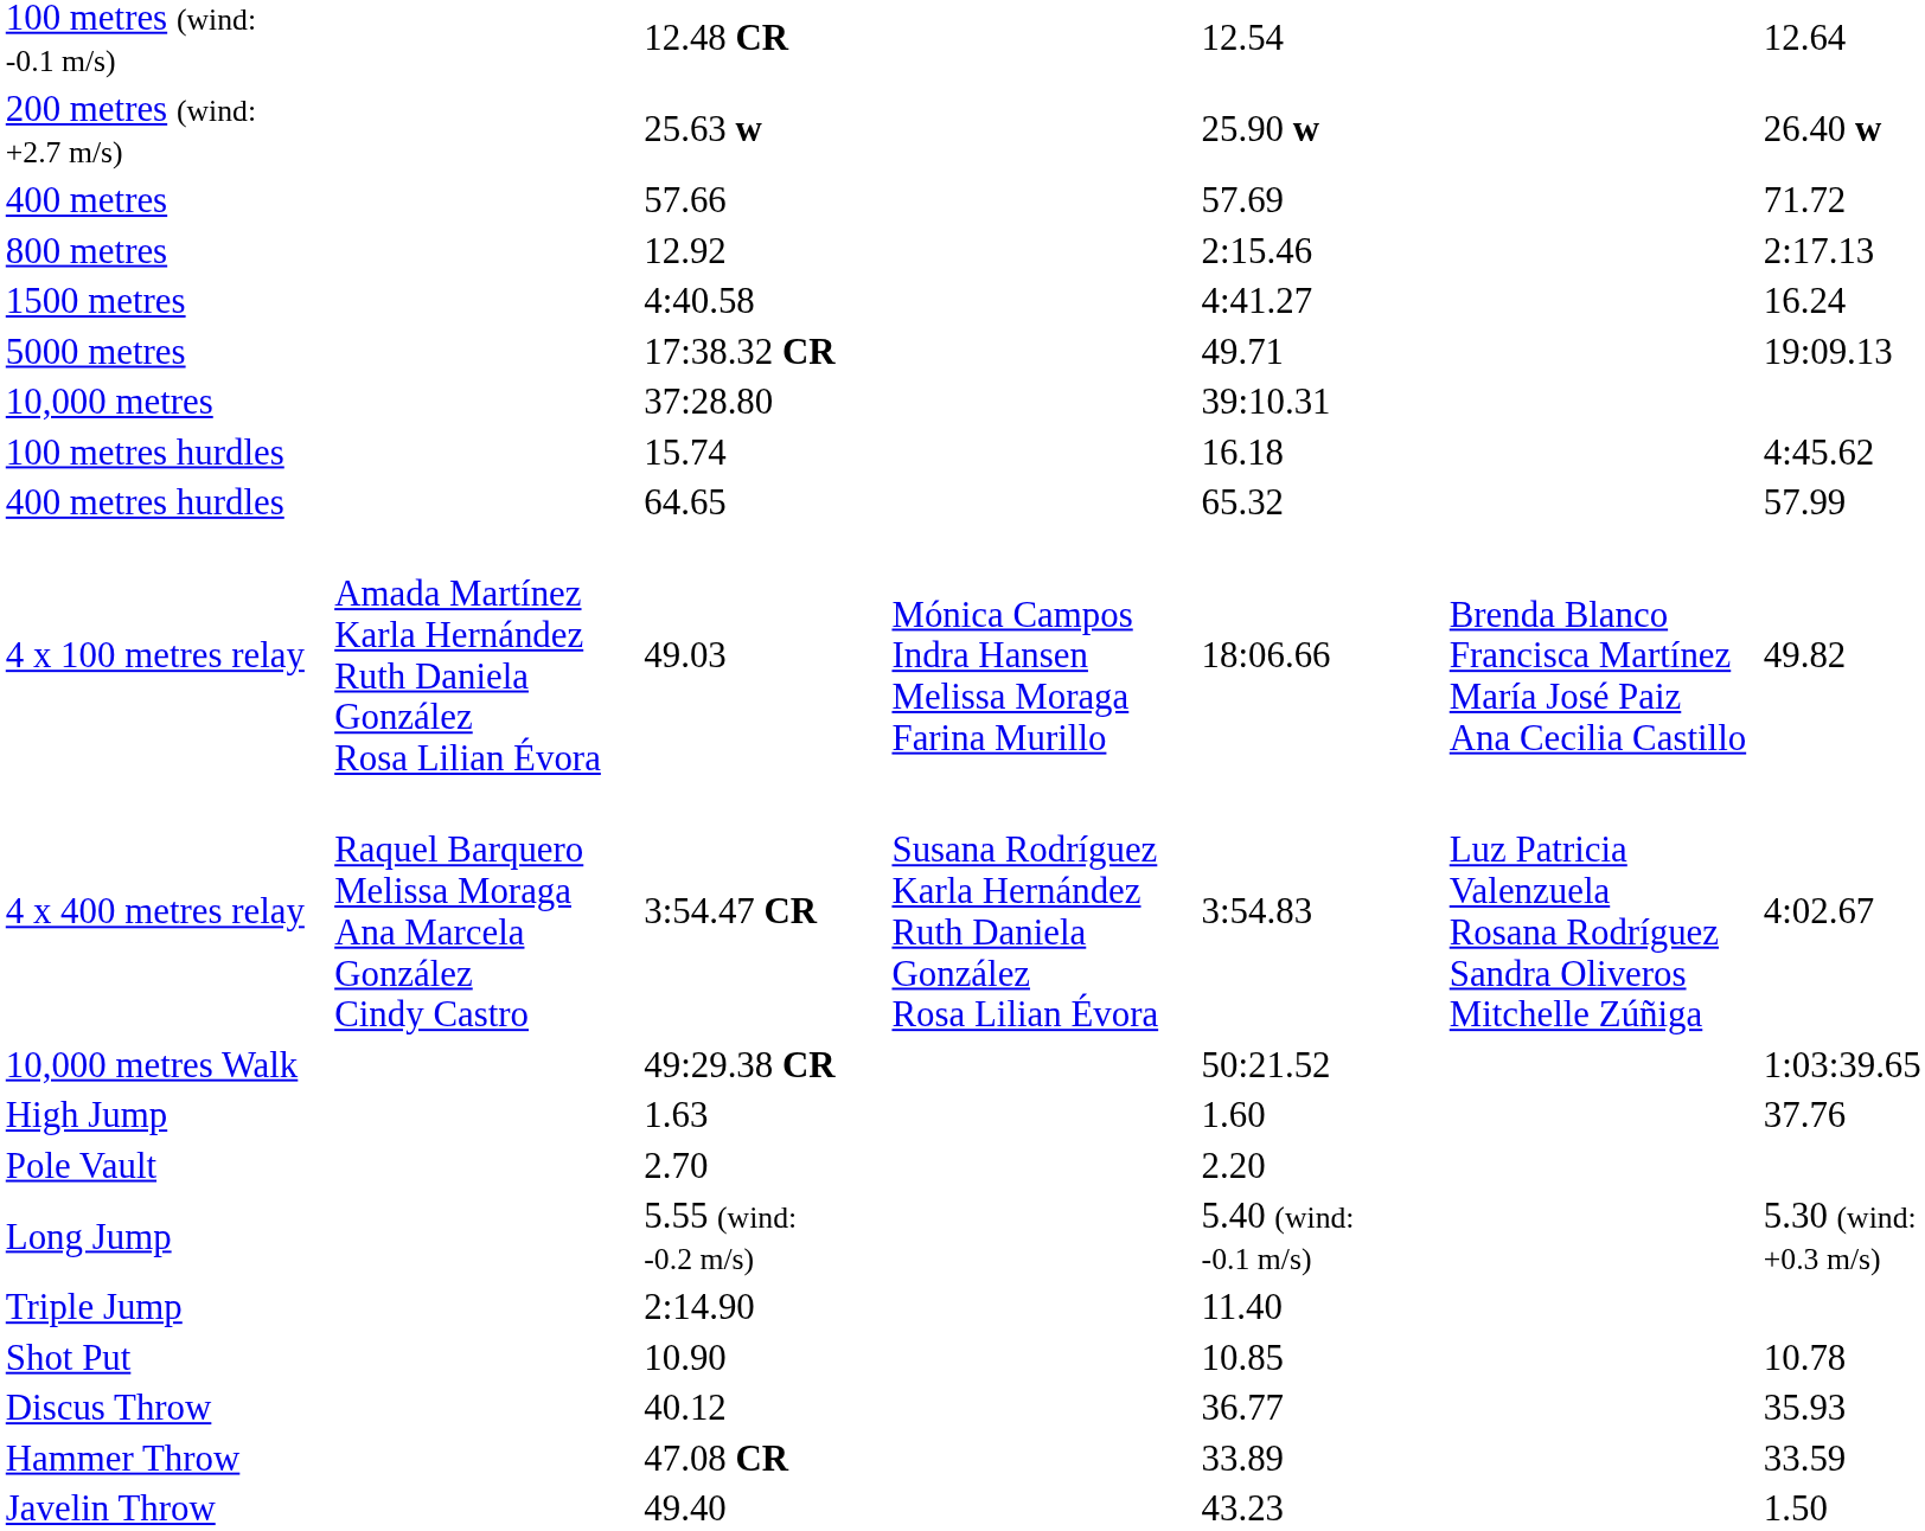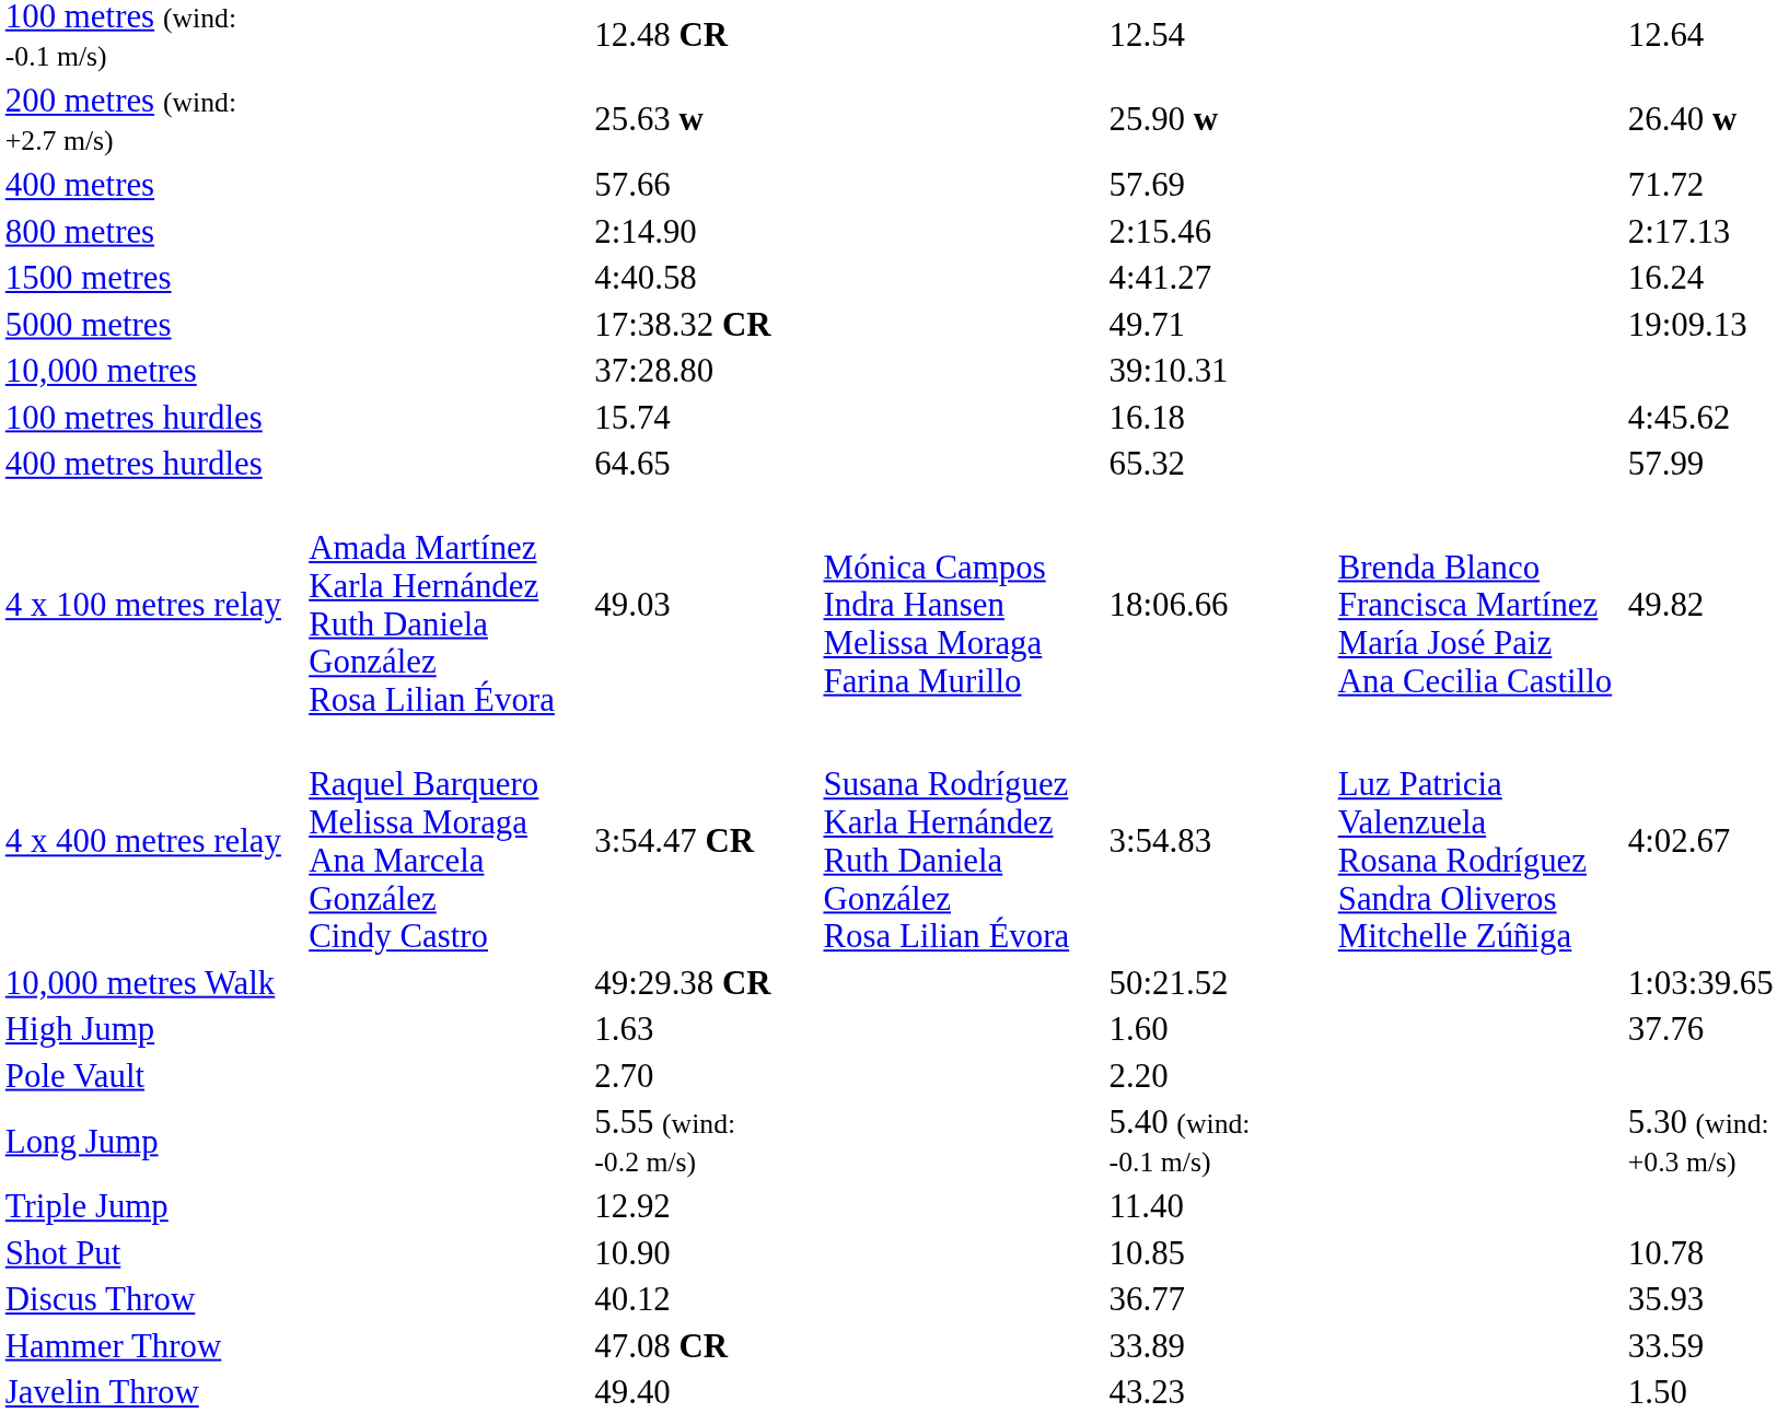800 metres | column 3: 12.92 -> 2:14.90
Triple Jump | column 3: 2:14.90 -> 12.92
